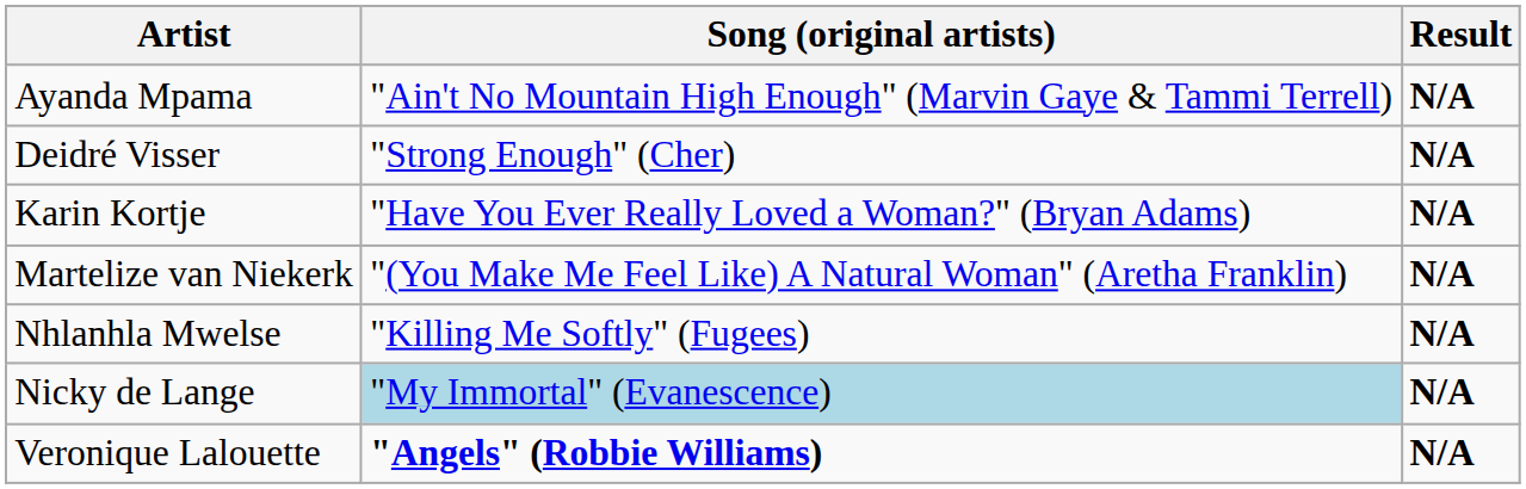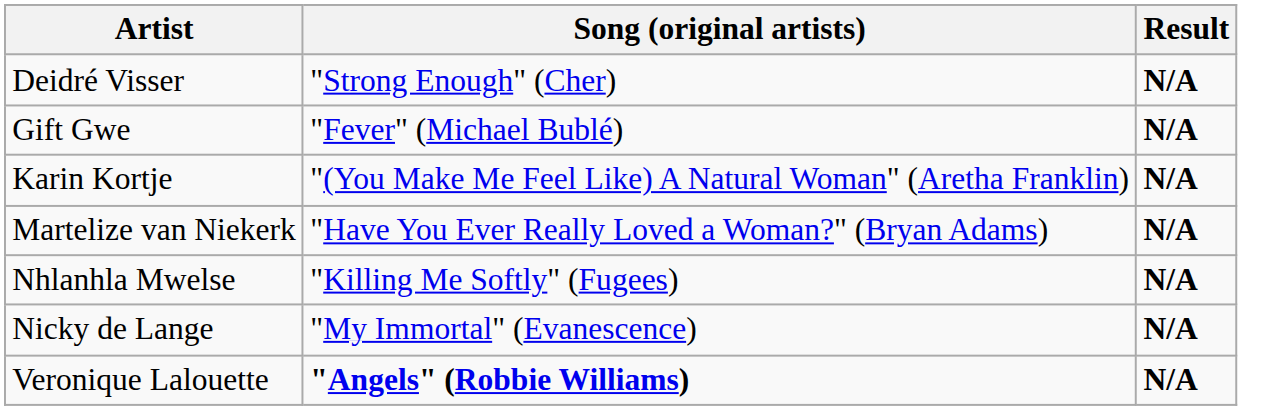- row: Ayanda Mpama | "Ain't No Mountain High Enough" (Marvin Gaye & Tammi Terrell) | N/A
+ row: Gift Gwe | "Fever" (Michael Bublé) | N/A
Karin Kortje | Song (original artists): "Have You Ever Really Loved a Woman?" (Bryan Adams) -> "(You Make Me Feel Like) A Natural Woman" (Aretha Franklin)
Martelize van Niekerk | Song (original artists): "(You Make Me Feel Like) A Natural Woman" (Aretha Franklin) -> "Have You Ever Really Loved a Woman?" (Bryan Adams)
Nicky de Lange | Song (original artists): lightblue background -> no background
